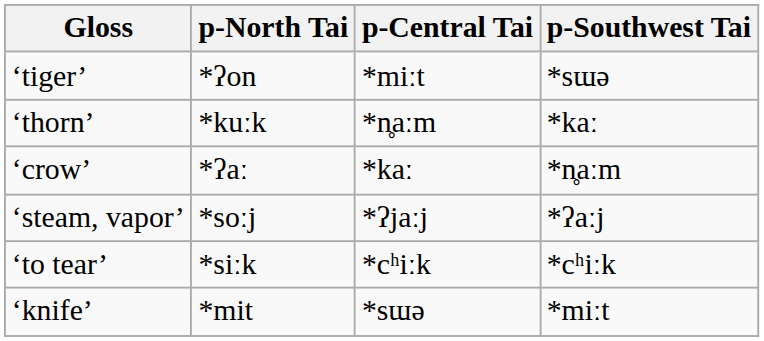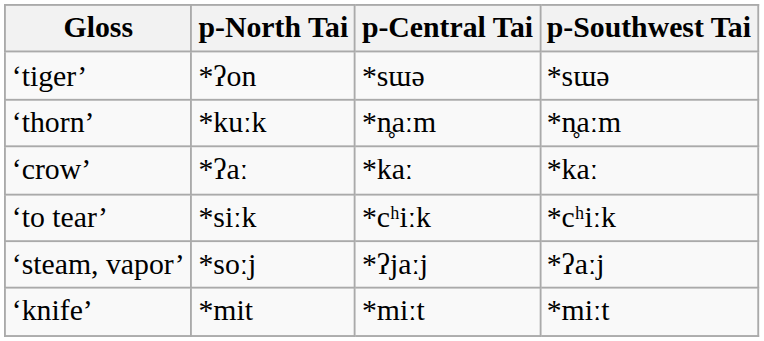‘tiger’ | p-Central Tai: *miːt -> *sɯə
‘thorn’ | p-Southwest Tai: *kaː -> *n̥aːm
‘crow’ | p-Southwest Tai: *n̥aːm -> *kaː
rows swapped: ‘steam, vapor’ <-> ‘to tear’
‘knife’ | p-Central Tai: *sɯə -> *miːt
